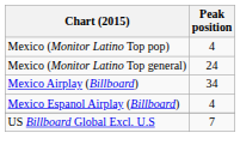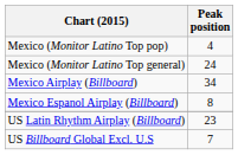Mexico Espanol Airplay (Billboard) | Peak position: 4 -> 8
+ row: US Latin Rhythm Airplay (Billboard) | 23
